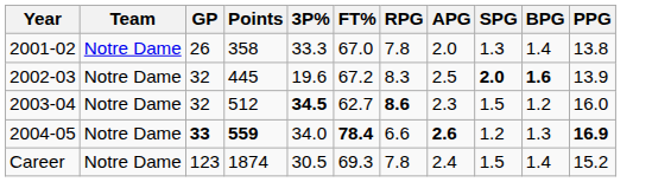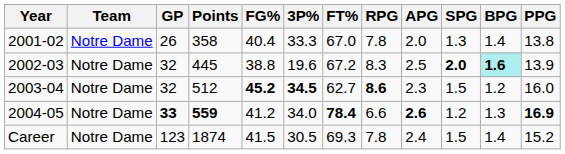+ column: FG% | 40.4 | 38.8 | 45.2 | 41.2 | 41.5
2002-03 | BPG: no background -> paleturquoise background
